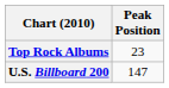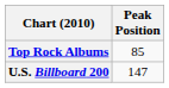Top Rock Albums | Peak Position: 23 -> 85
